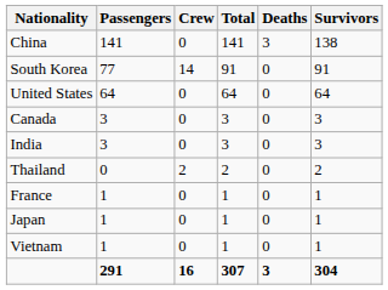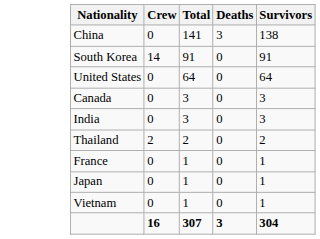- column: Passengers | 141 | 77 | 64 | 3 | 3 | 0 | 1 | 1 | 1 | 291
